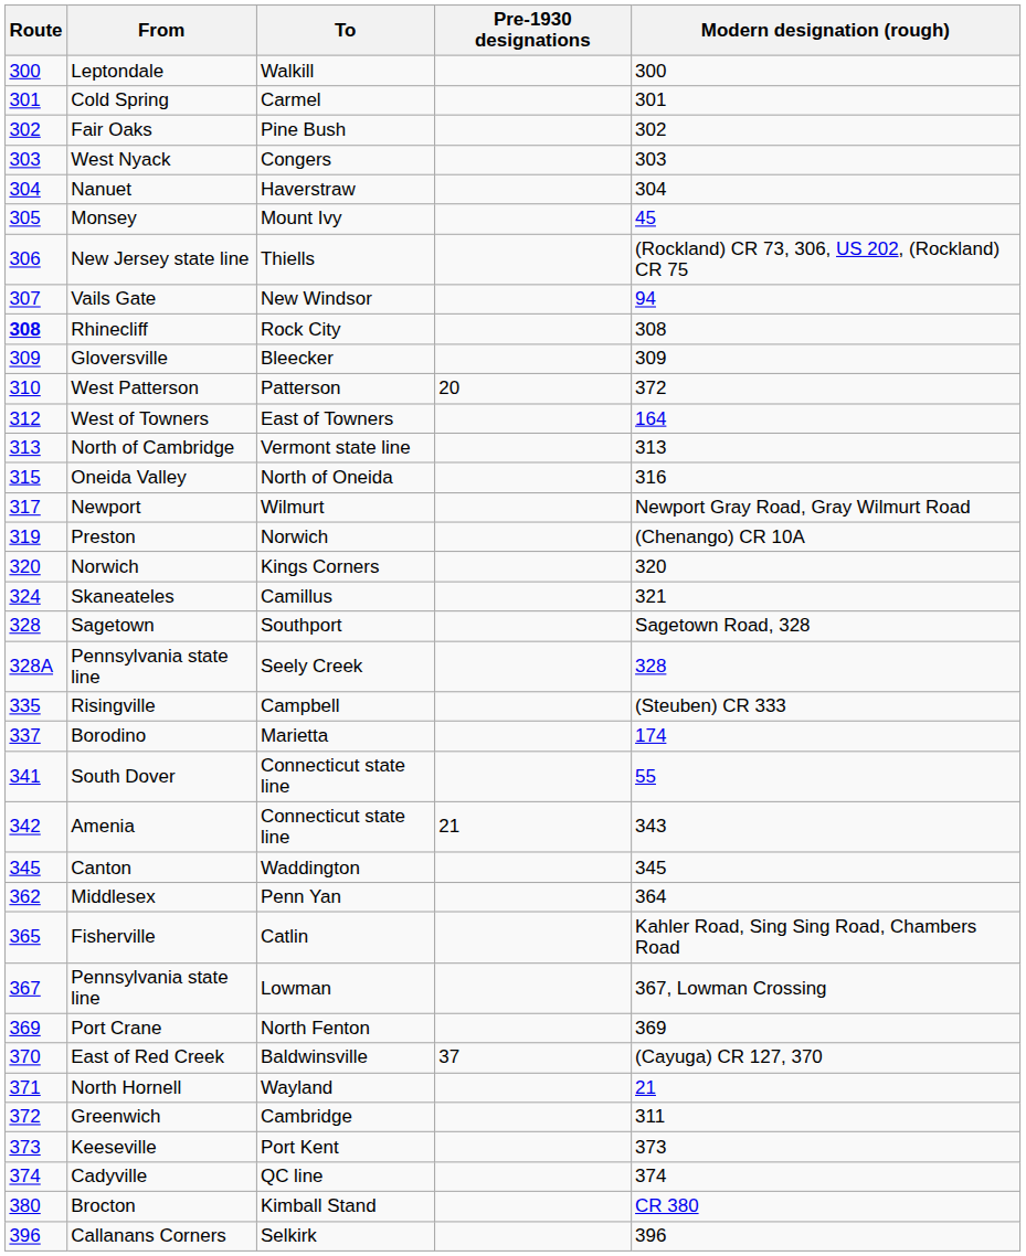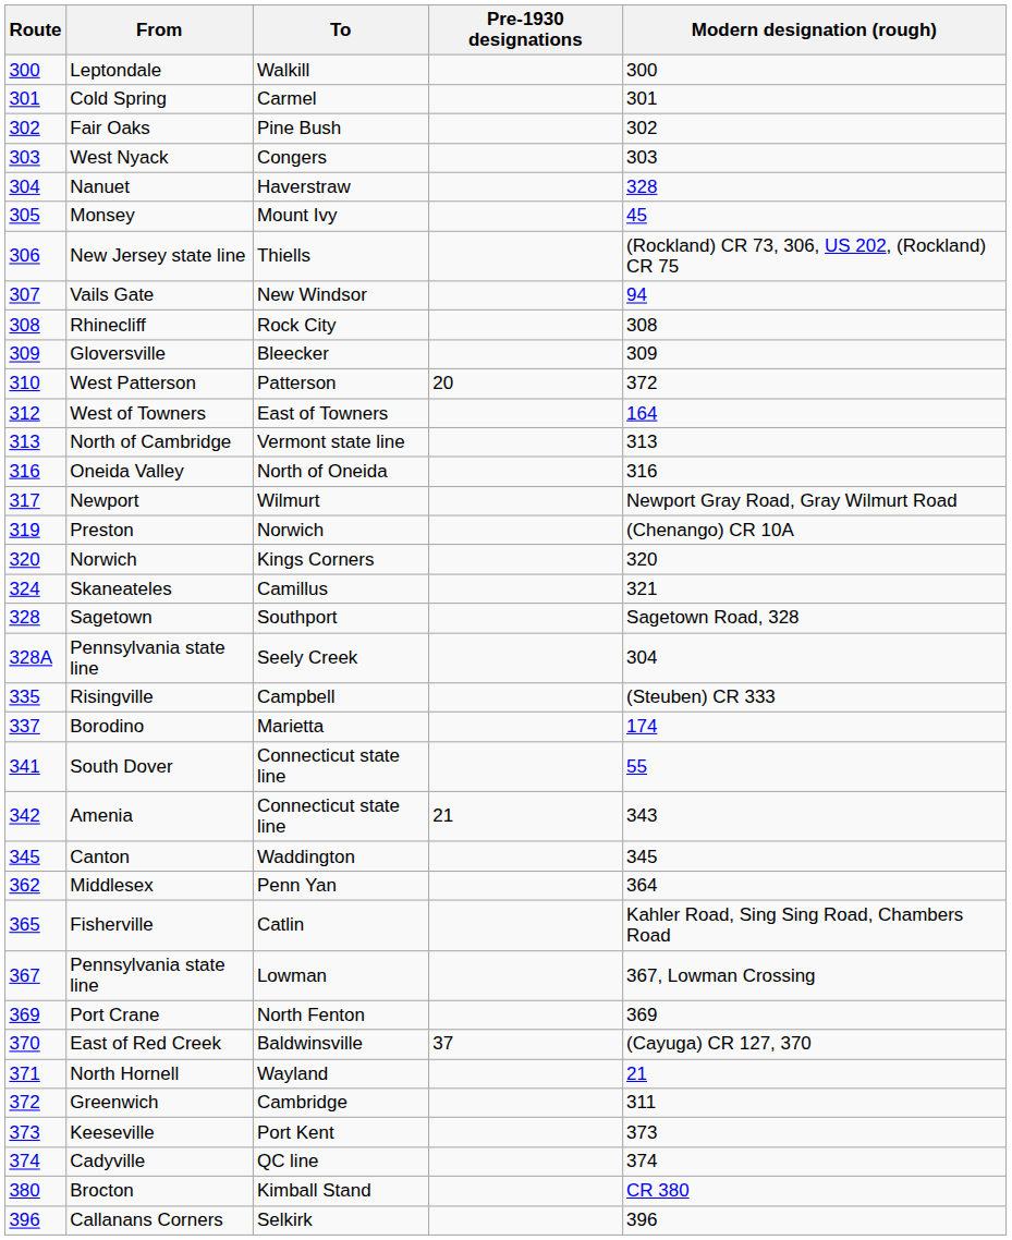Nanuet | Modern designation (rough): 304 -> 328
Rhinecliff | Route: bold -> normal
Oneida Valley | Route: 315 -> 316
Pennsylvania state line / Seely Creek | Modern designation (rough): 328 -> 304
